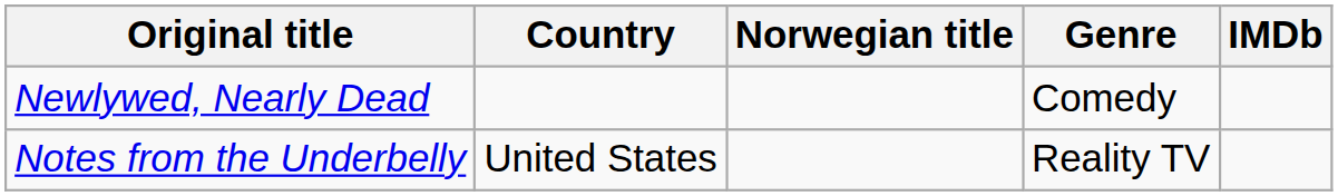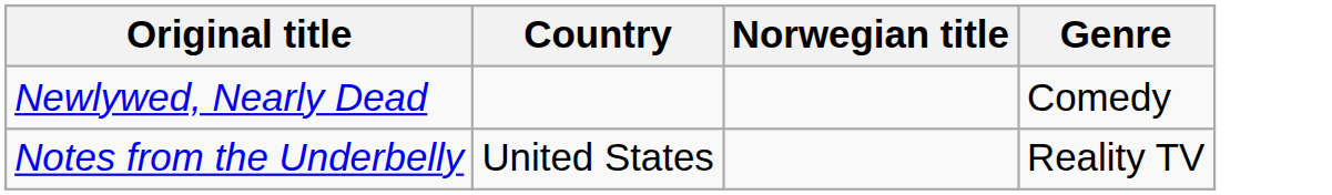- column: IMDb
